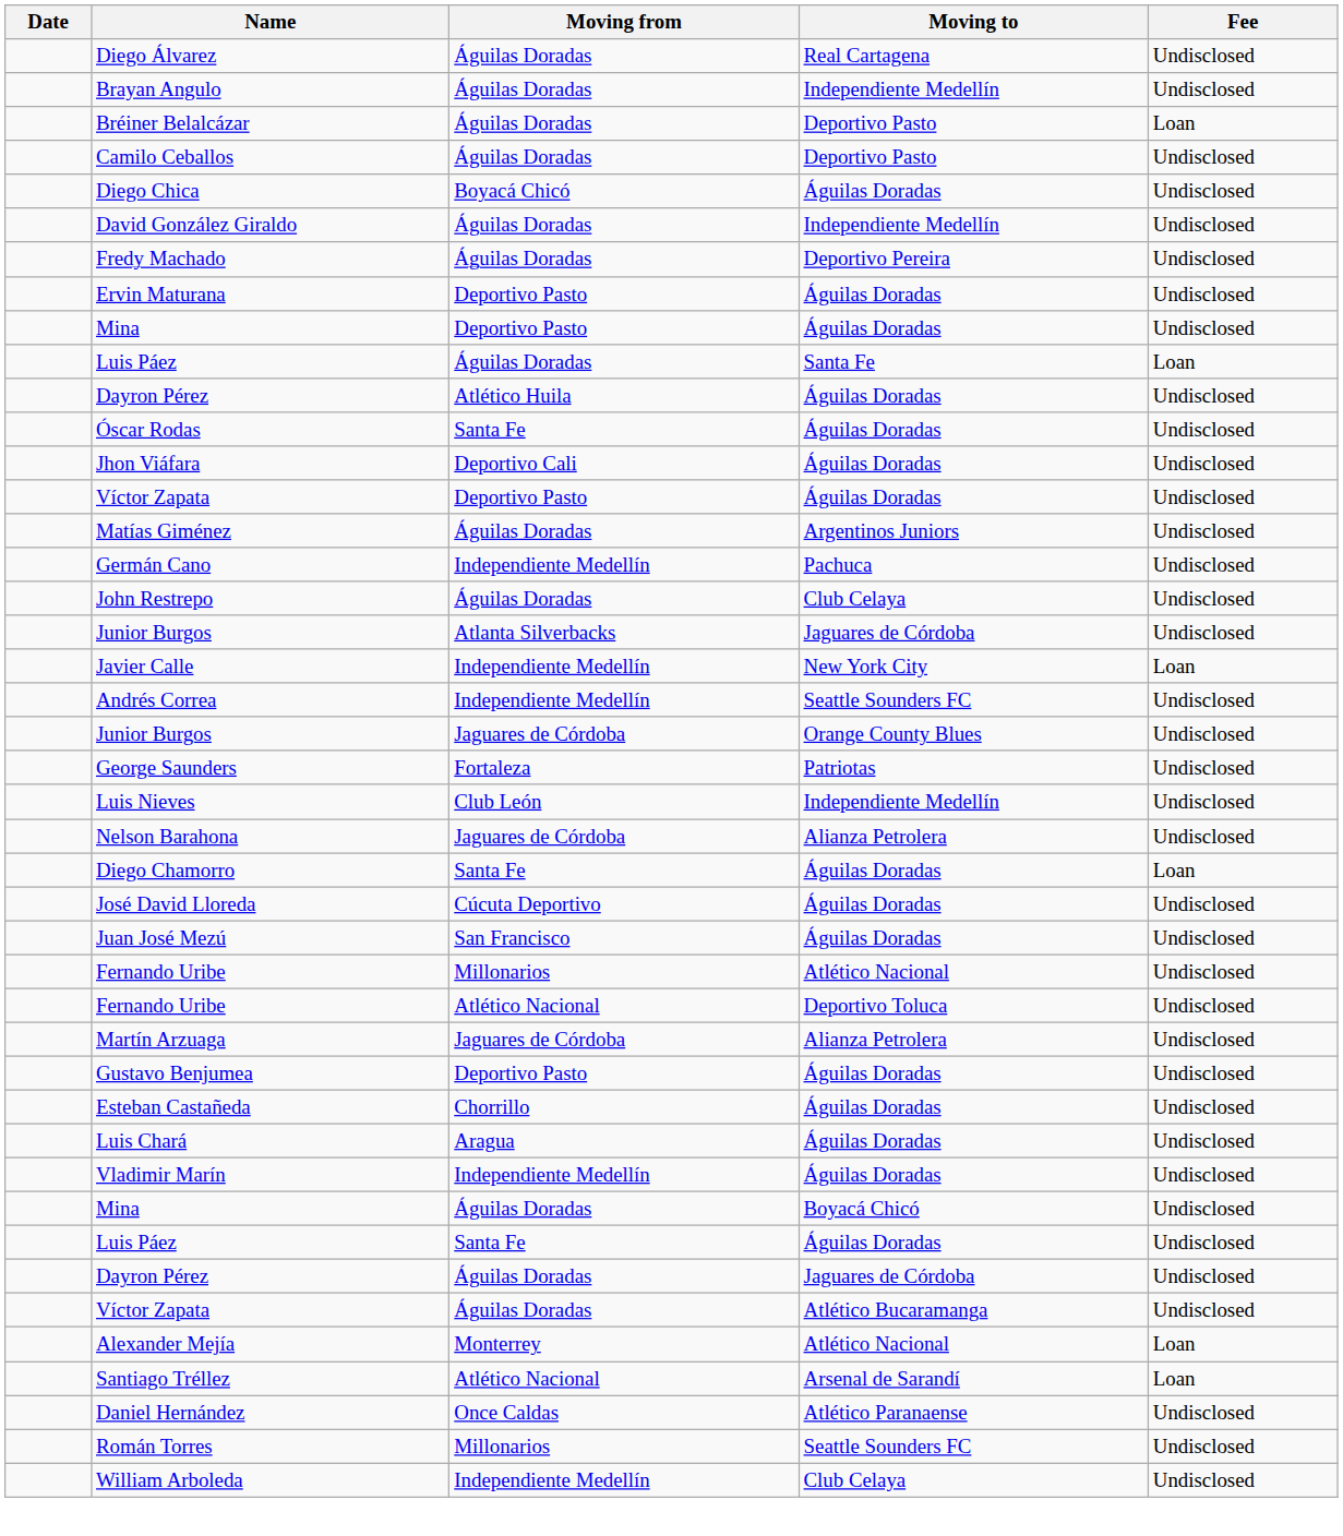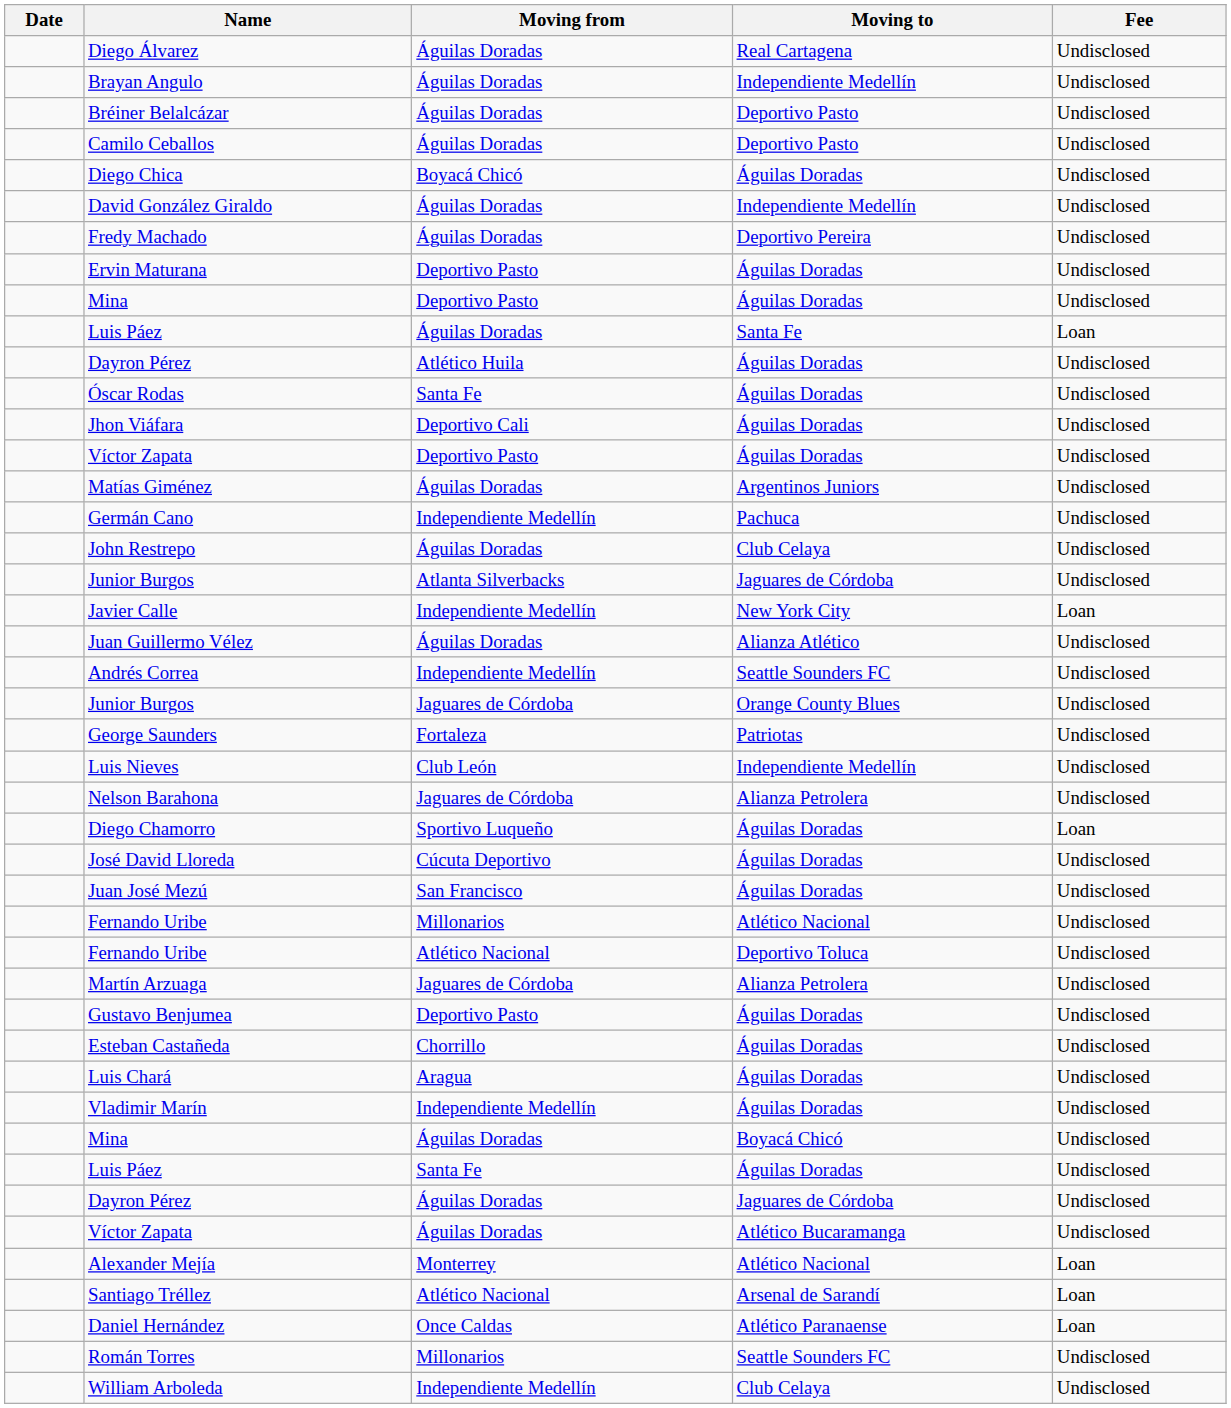Bréiner Belalcázar | Fee: Loan -> Undisclosed
+ row: Juan Guillermo Vélez | Águilas Doradas | Alianza Atlético | Undisclosed
Diego Chamorro | Moving from: Santa Fe -> Sportivo Luqueño
Daniel Hernández | Fee: Undisclosed -> Loan
